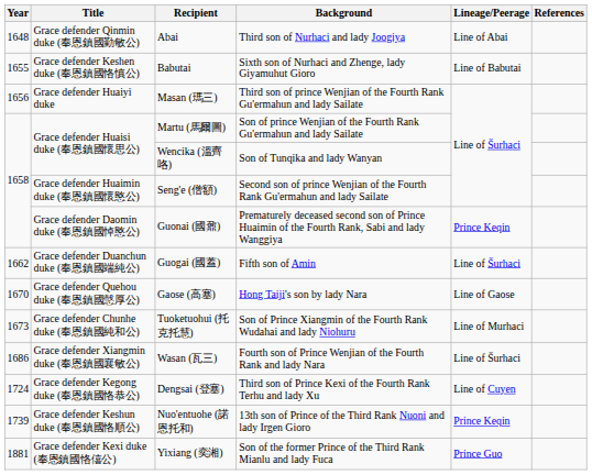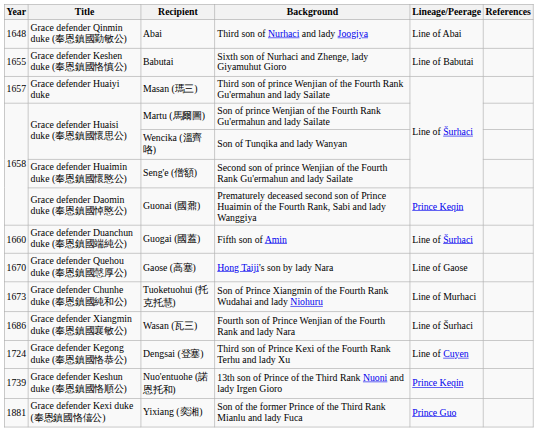Masan (瑪三) | Year: 1656 -> 1657
Guogai (國蓋) | Year: 1662 -> 1660
